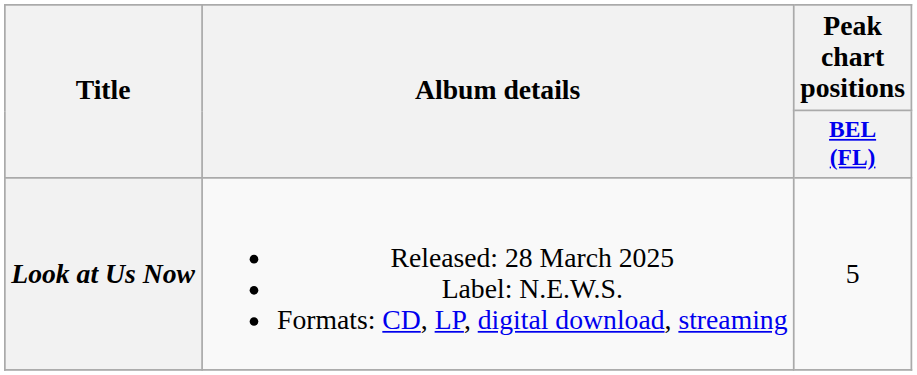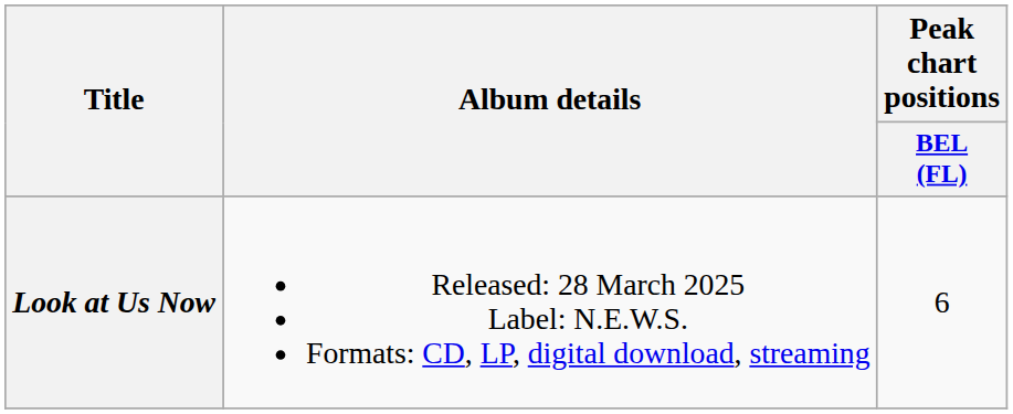Look at Us Now | Peak chart positions / BEL (FL): 5 -> 6
